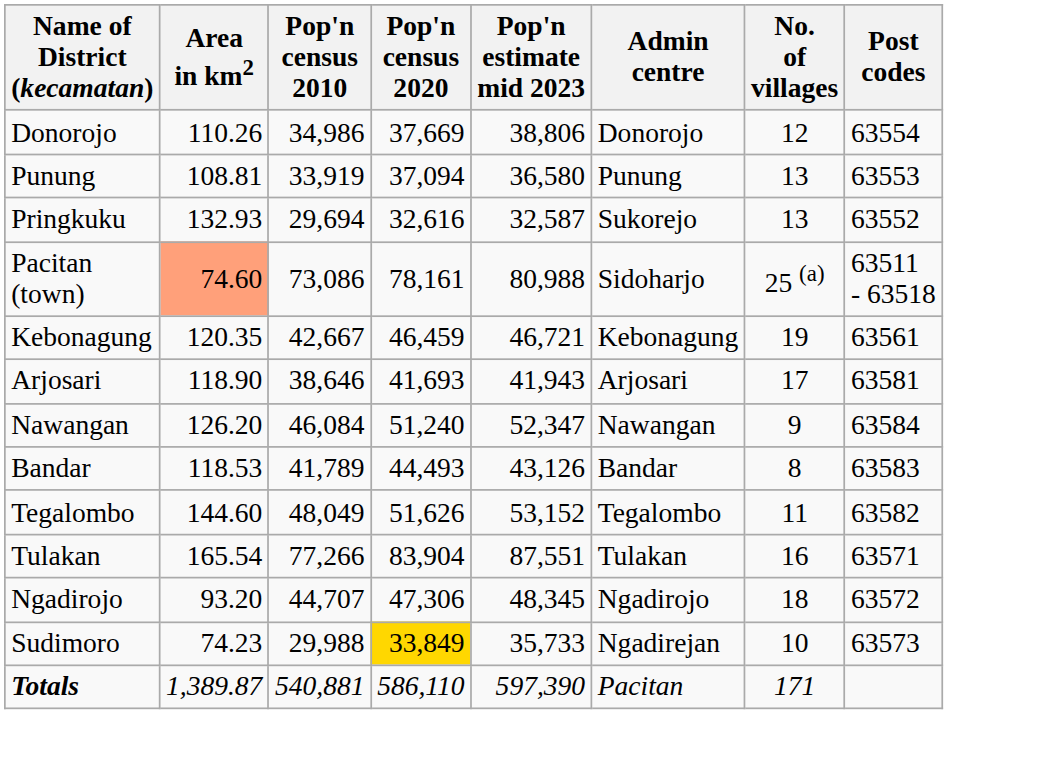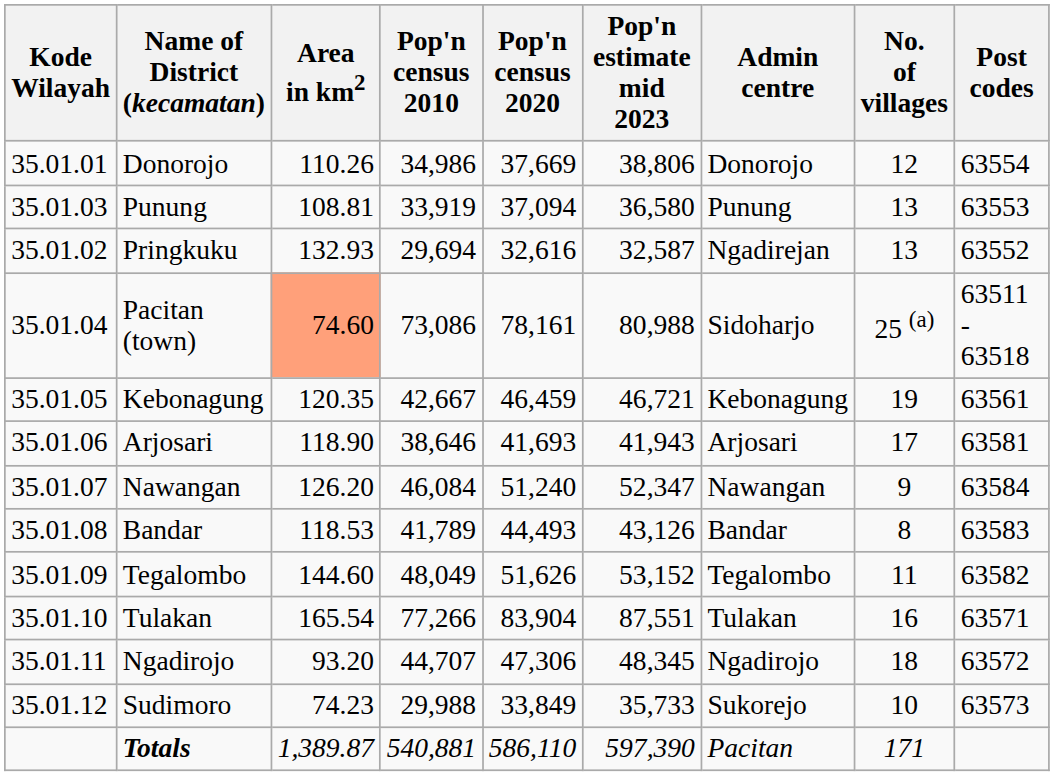+ column: Kode Wilayah | 35.01.01 | 35.01.03 | 35.01.02 | 35.01.04 | 35.01.05 | 35.01.06 | 35.01.07 | 35.01.08 | 35.01.09 | 35.01.10 | 35.01.11 | 35.01.12
Pringkuku | Admin centre: Sukorejo -> Ngadirejan
Sudimoro | Pop'n census 2020: gold background -> no background
Sudimoro | Admin centre: Ngadirejan -> Sukorejo
